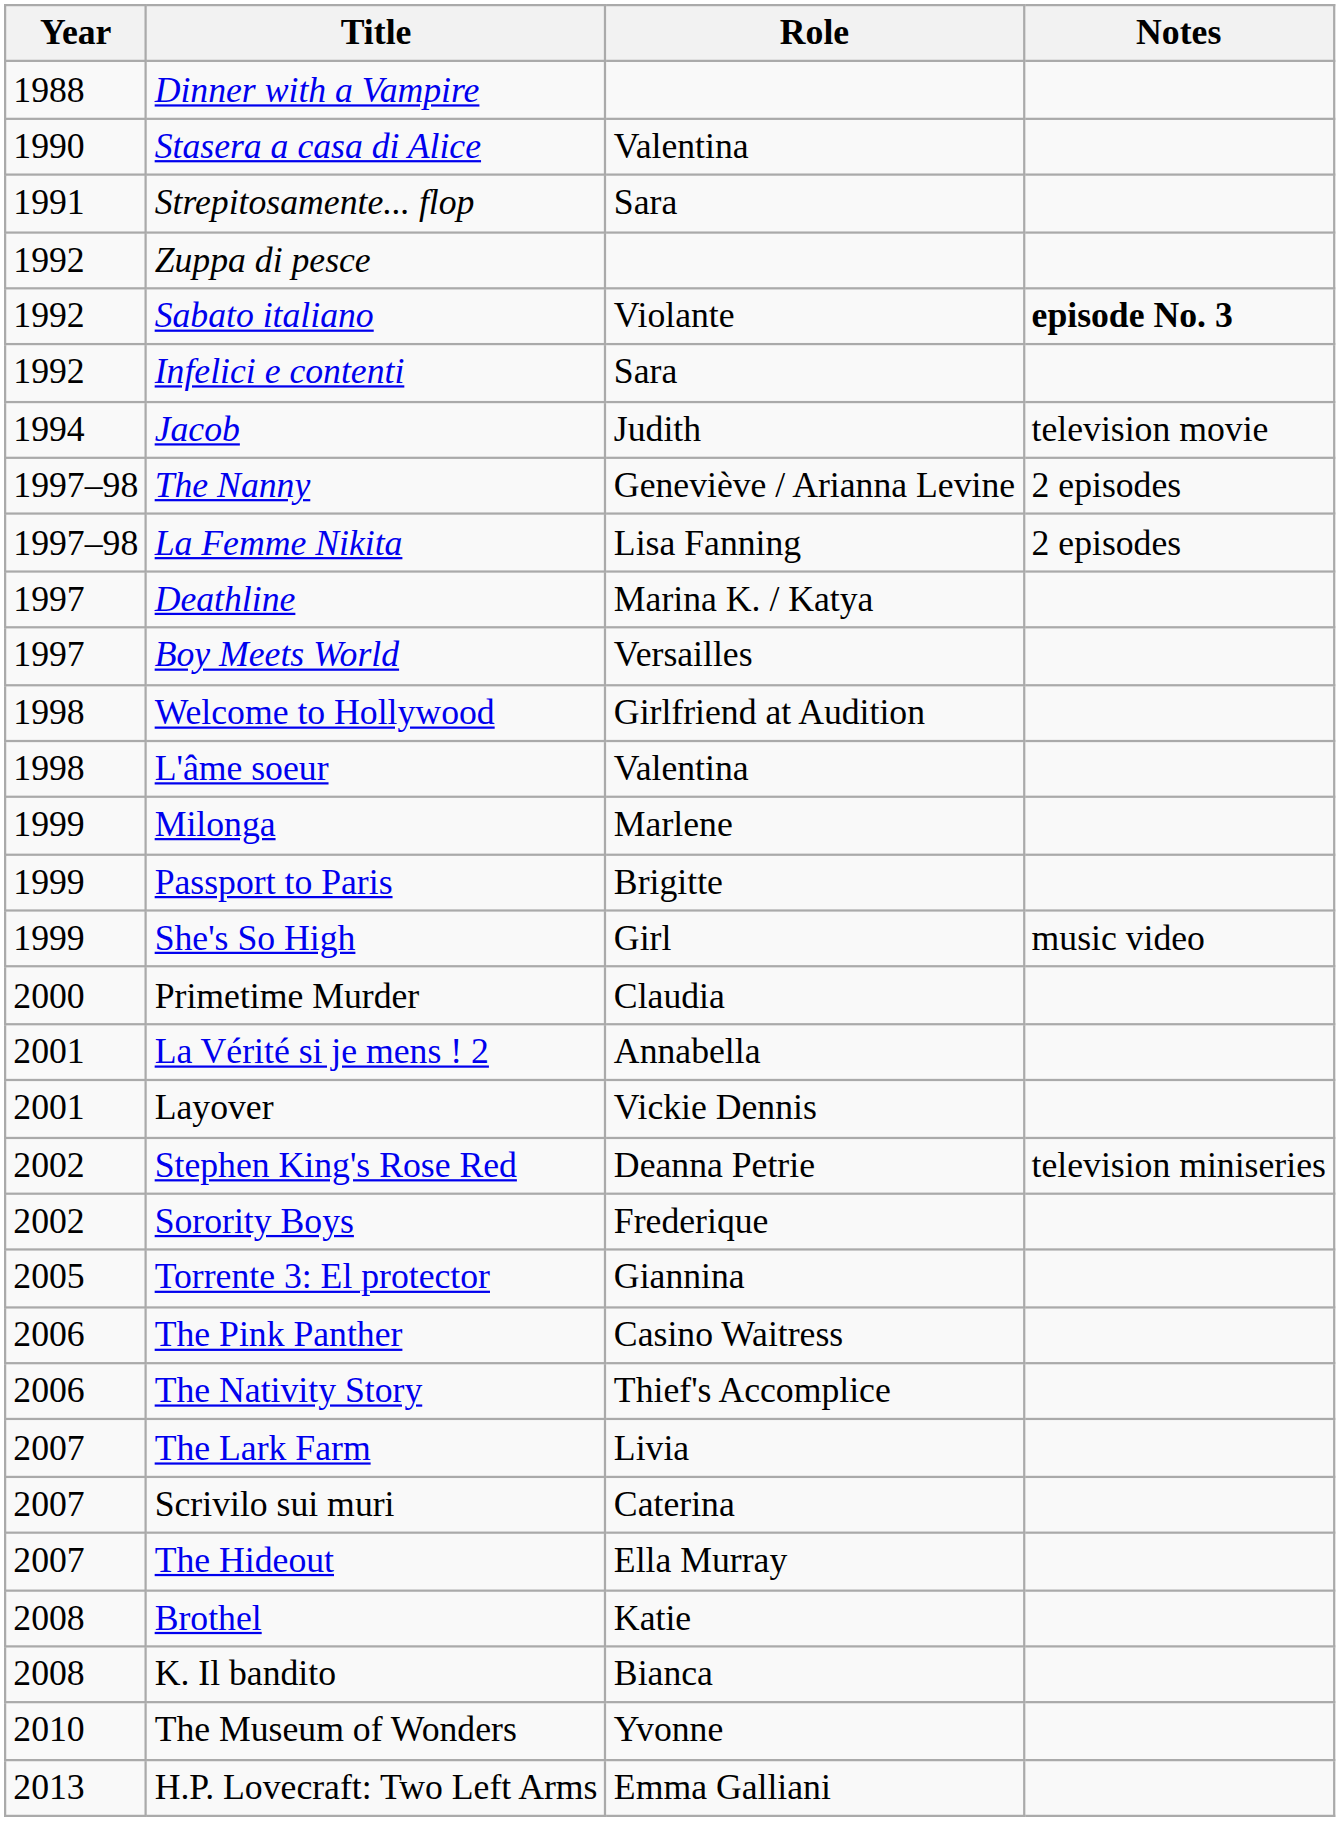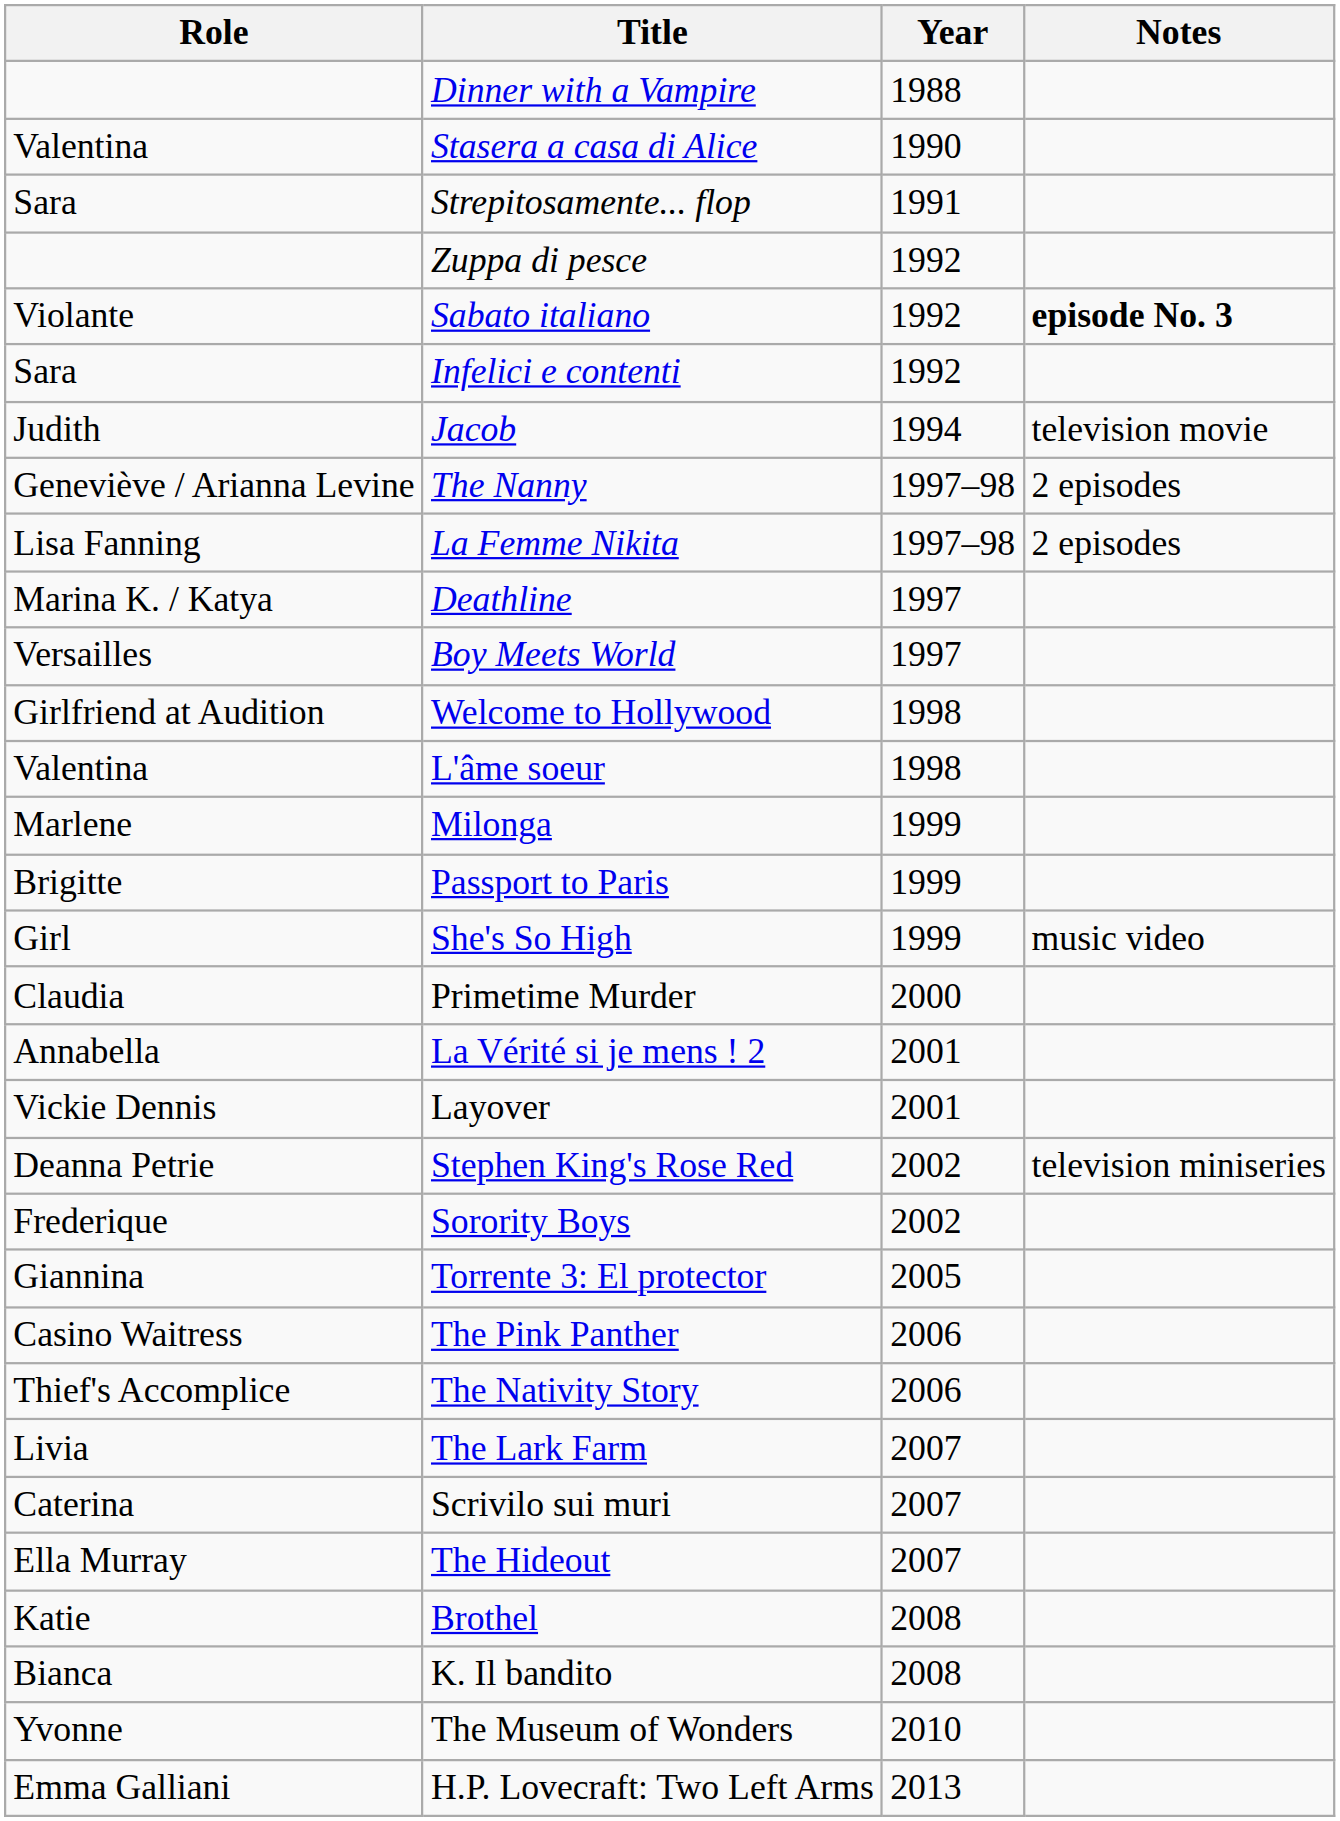columns swapped: Year <-> Role
